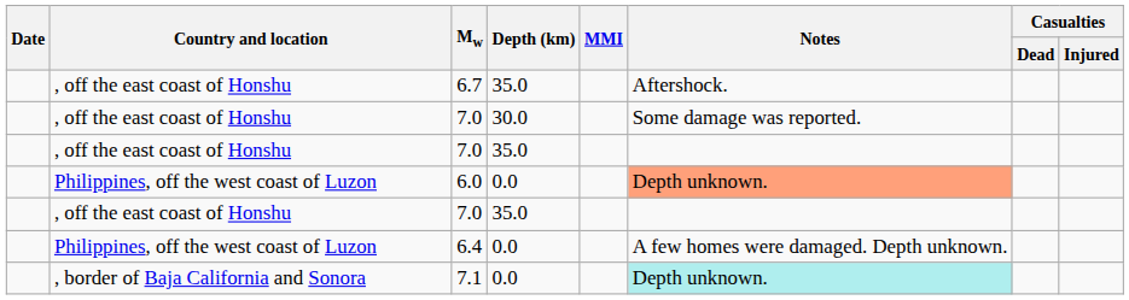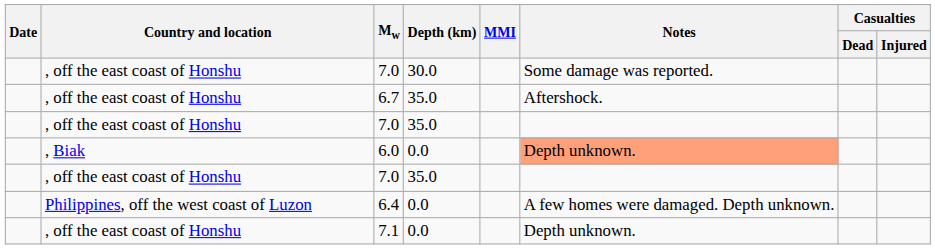rows swapped: 7.0 / 30.0 <-> 6.7
6.0 | Country and location: Philippines, off the west coast of Luzon -> , Biak
7.1 | Country and location: , border of Baja California and Sonora -> , off the east coast of Honshu
7.1 | Notes: paleturquoise background -> no background
